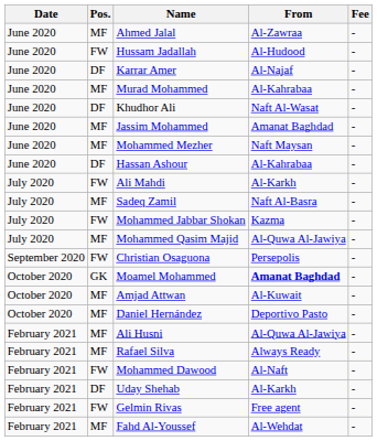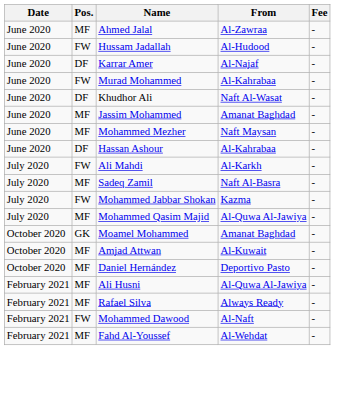Murad Mohammed | Pos.: MF -> FW
- row: September 2020 | FW | Christian Osaguona | Persepolis | -
Moamel Mohammed | From: bold -> normal
- row: February 2021 | DF | Uday Shehab | Al-Karkh | -
- row: February 2021 | FW | Gelmin Rivas | Free agent | -
